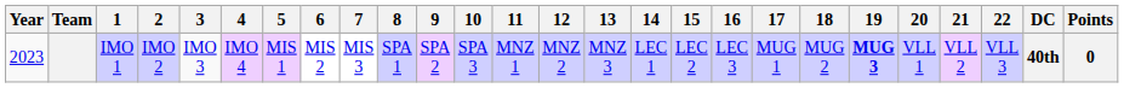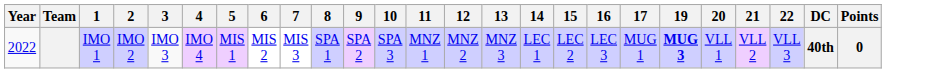- column: 18 | MUG 2
IMO 1 | Year: 2023 -> 2022
